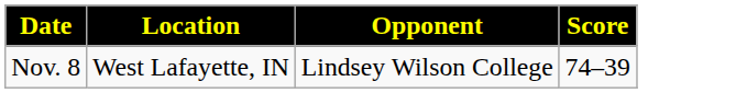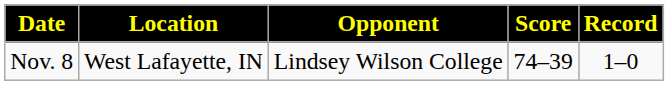+ column: Record | 1–0
